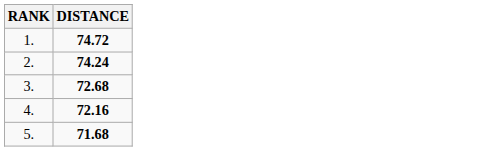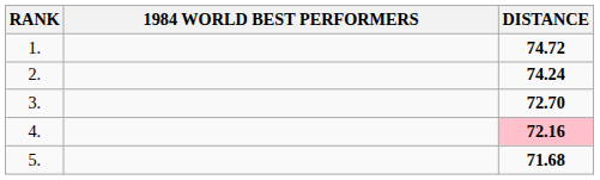+ column: 1984 WORLD BEST PERFORMERS
3. | DISTANCE: 72.68 -> 72.70
4. | DISTANCE: no background -> pink background
